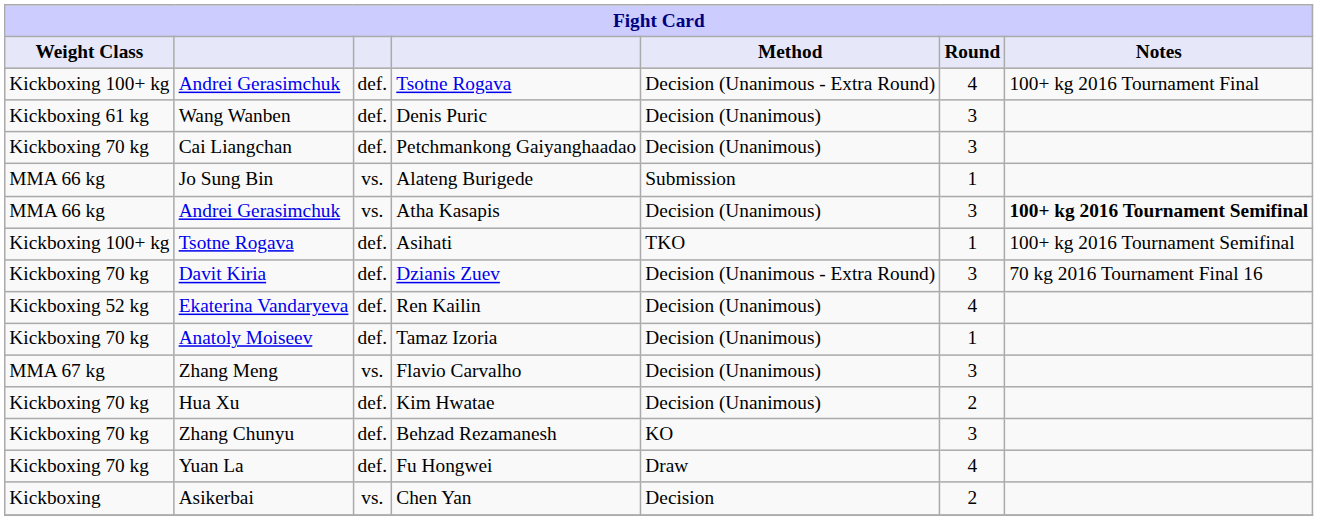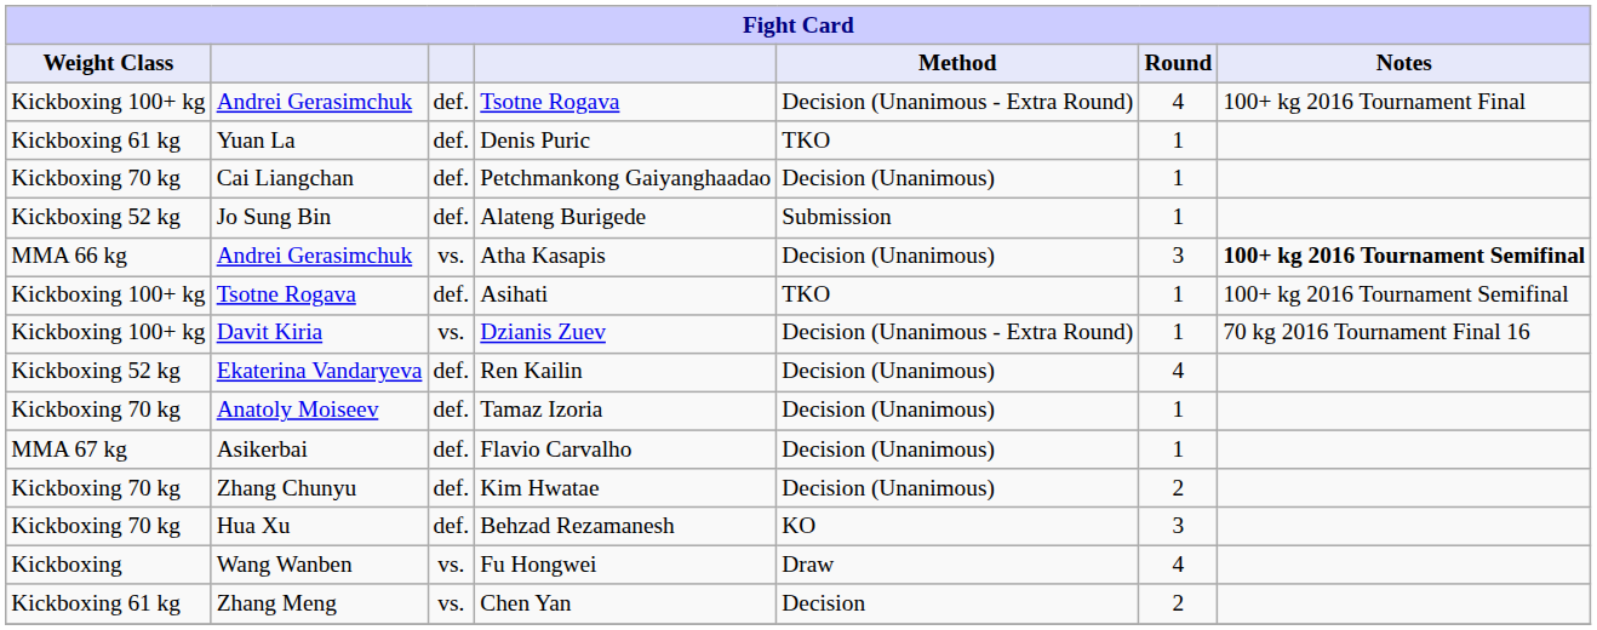Denis Puric | column 2: Wang Wanben -> Yuan La
Denis Puric | Method: Decision (Unanimous) -> TKO
Denis Puric | Round: 3 -> 1
Petchmankong Gaiyanghaadao | Round: 3 -> 1
Alateng Burigede | Weight Class: MMA 66 kg -> Kickboxing 52 kg
Alateng Burigede | column 3: vs. -> def.
Dzianis Zuev | Weight Class: Kickboxing 70 kg -> Kickboxing 100+ kg
Dzianis Zuev | column 3: def. -> vs.
Dzianis Zuev | Round: 3 -> 1
Flavio Carvalho | column 2: Zhang Meng -> Asikerbai
Flavio Carvalho | column 3: vs. -> def.
Flavio Carvalho | Round: 3 -> 1
Kim Hwatae | column 2: Hua Xu -> Zhang Chunyu
Behzad Rezamanesh | column 2: Zhang Chunyu -> Hua Xu
Fu Hongwei | Weight Class: Kickboxing 70 kg -> Kickboxing
Fu Hongwei | column 2: Yuan La -> Wang Wanben
Fu Hongwei | column 3: def. -> vs.
Chen Yan | Weight Class: Kickboxing -> Kickboxing 61 kg
Chen Yan | column 2: Asikerbai -> Zhang Meng
